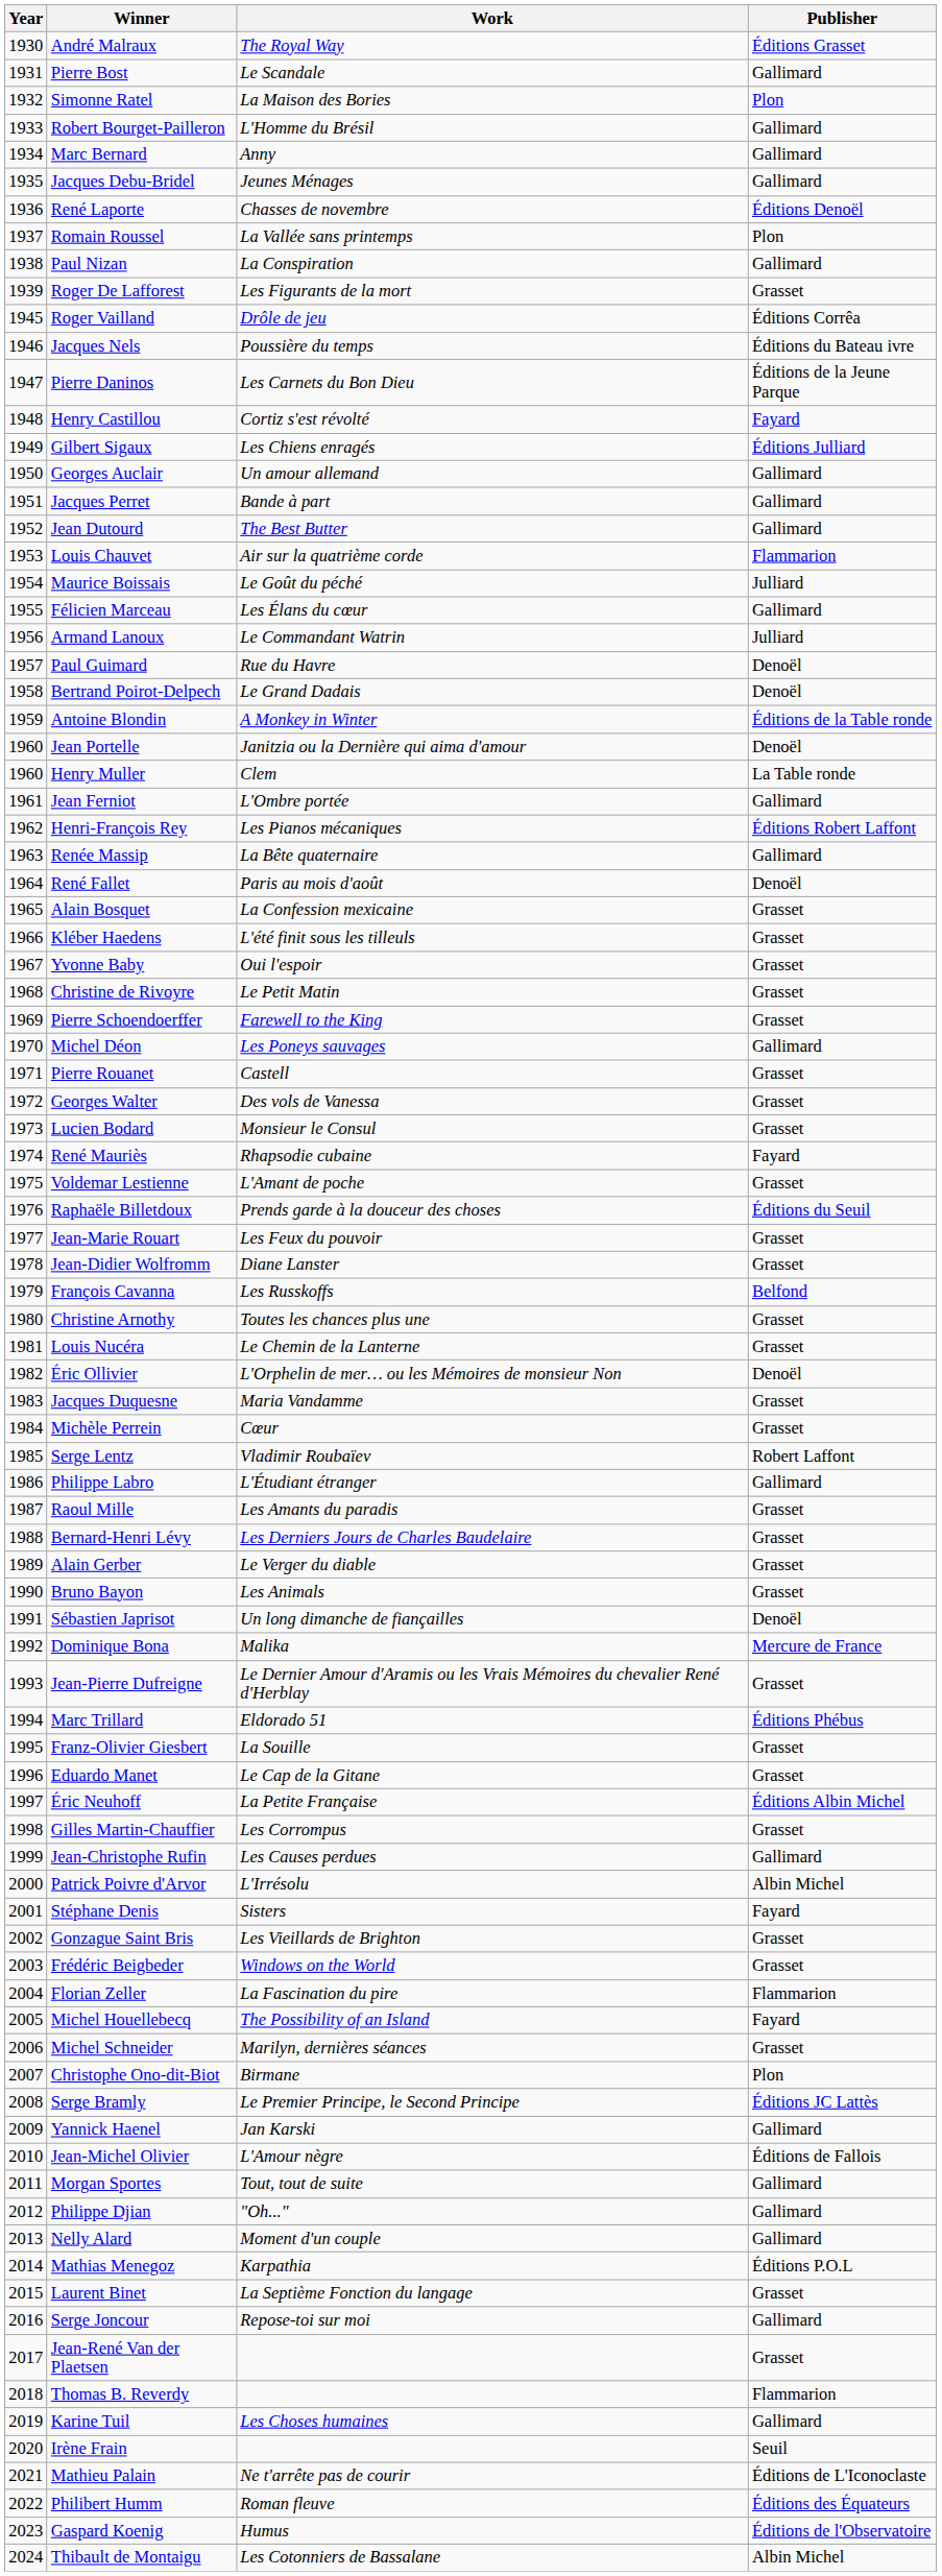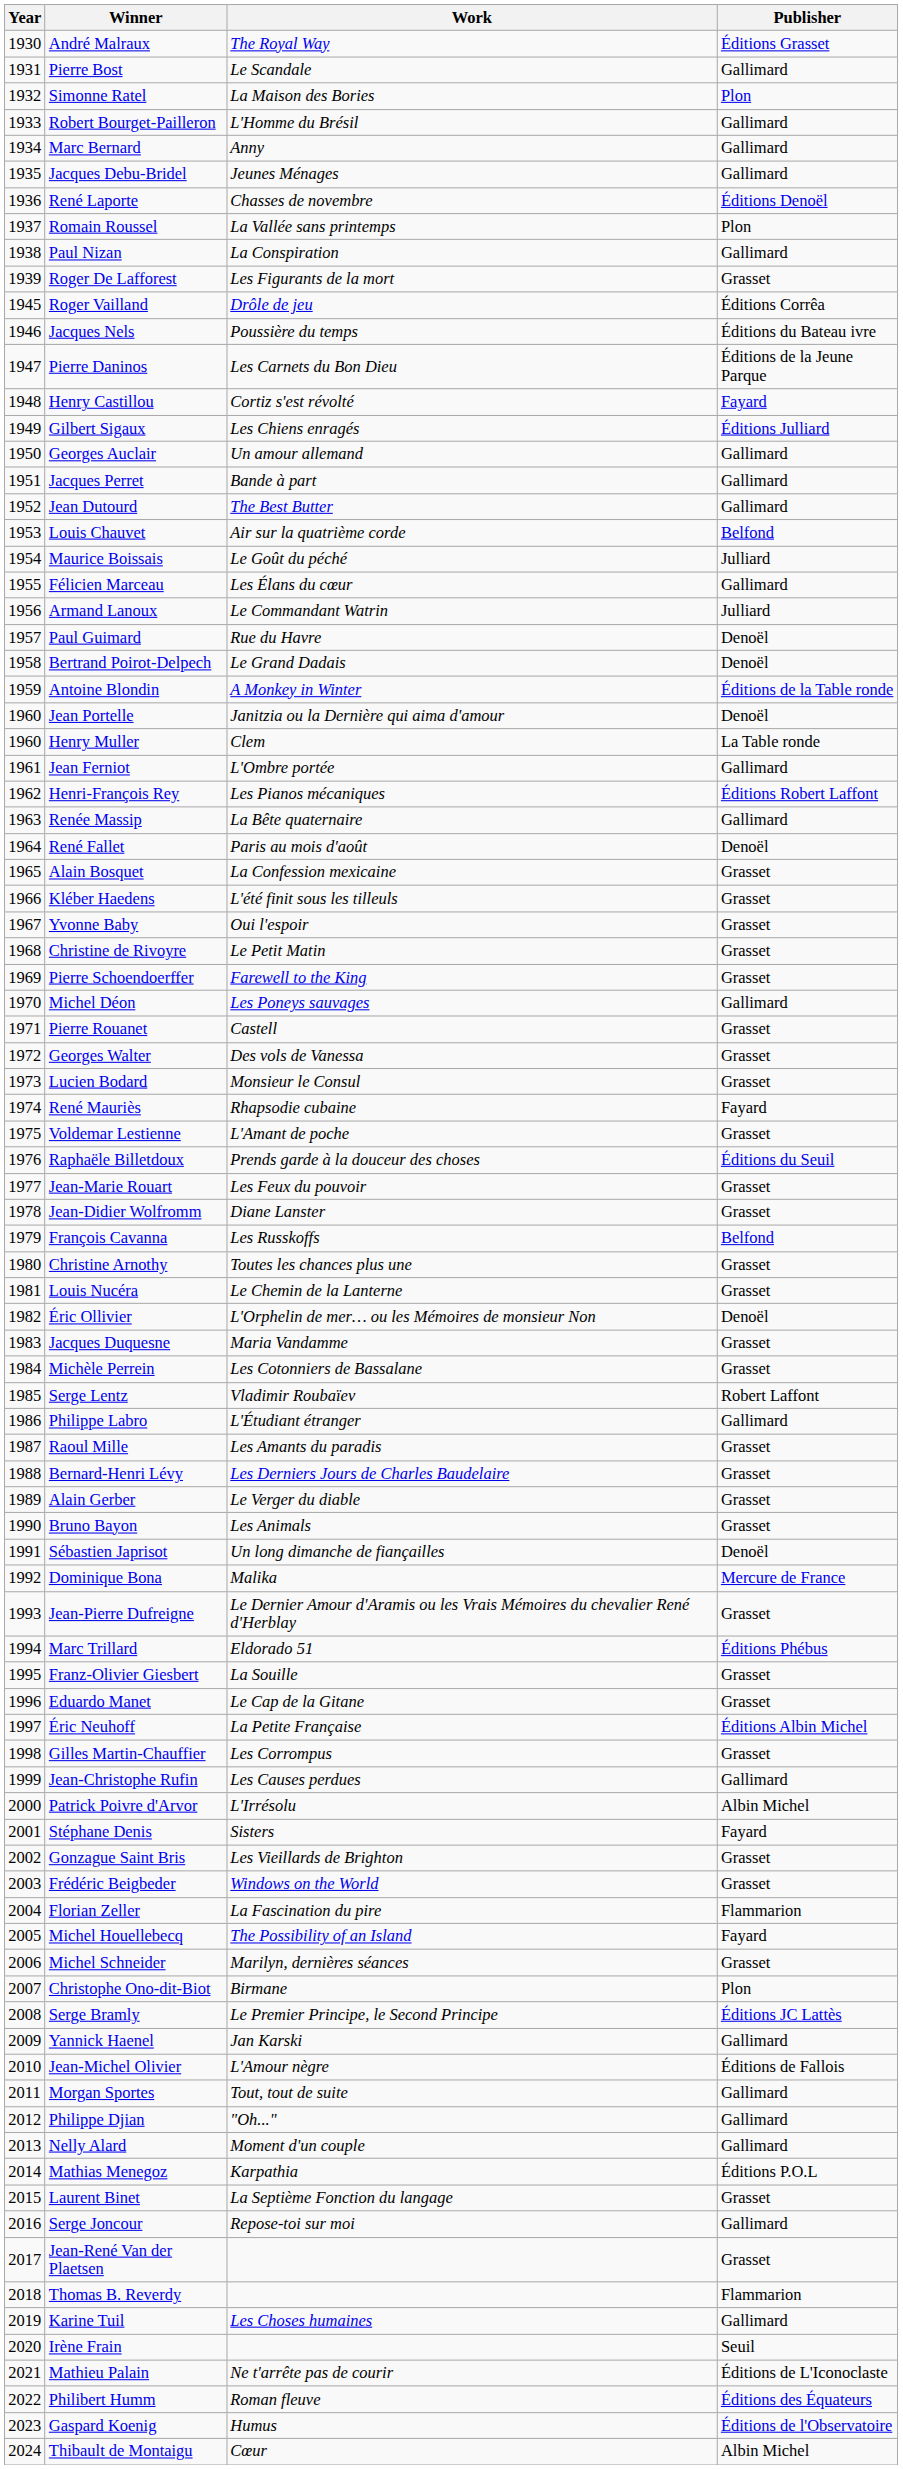Louis Chauvet | Publisher: Flammarion -> Belfond
Michèle Perrein | Work: Cœur -> Les Cotonniers de Bassalane
Thibault de Montaigu | Work: Les Cotonniers de Bassalane -> Cœur
